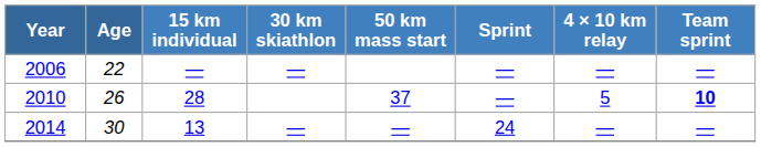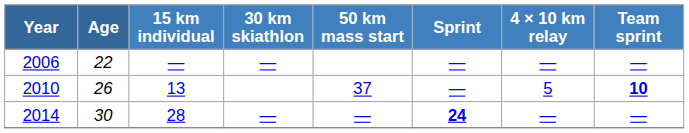2010 | 15 km individual: 28 -> 13
2014 | 15 km individual: 13 -> 28
2014 | Sprint: normal -> bold
